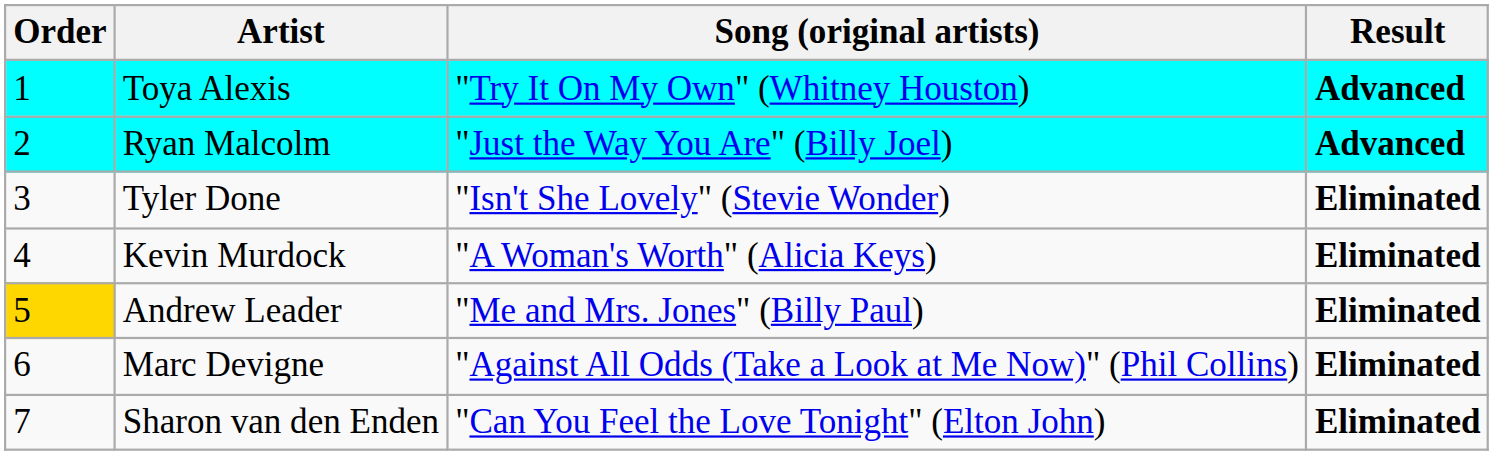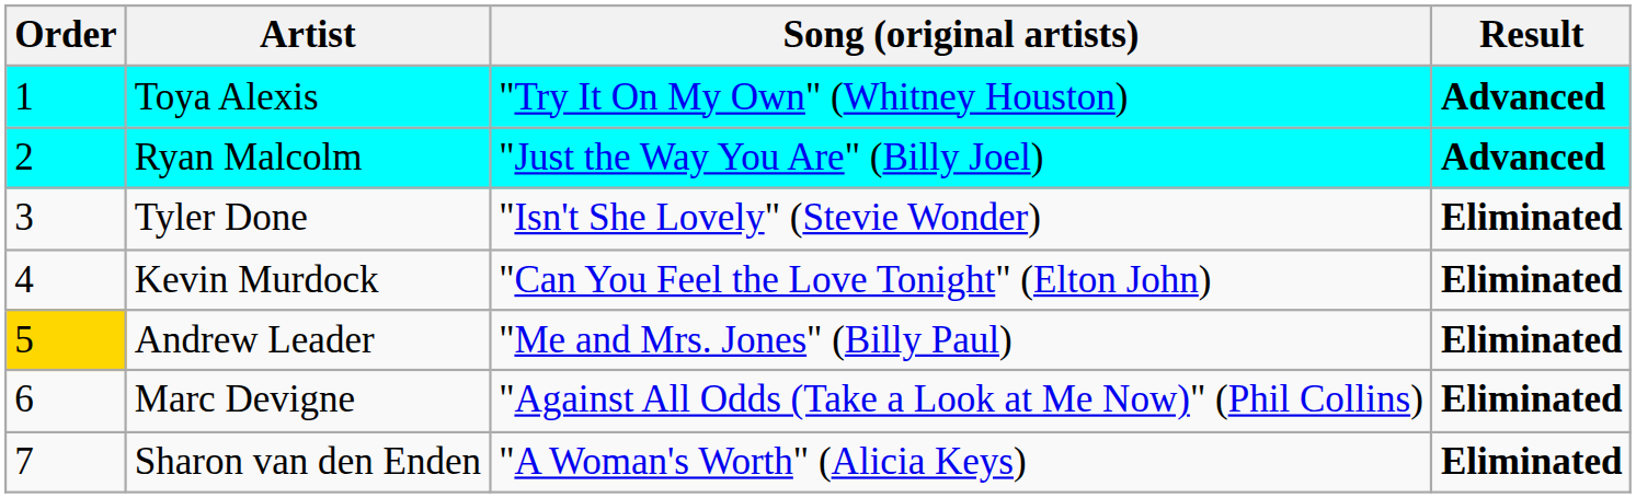Kevin Murdock | Song (original artists): "A Woman's Worth" (Alicia Keys) -> "Can You Feel the Love Tonight" (Elton John)
Sharon van den Enden | Song (original artists): "Can You Feel the Love Tonight" (Elton John) -> "A Woman's Worth" (Alicia Keys)
